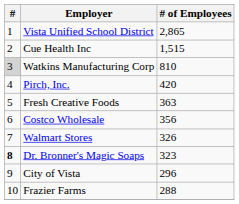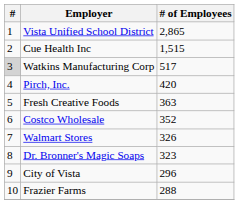Watkins Manufacturing Corp | # of Employees: 810 -> 517
Costco Wholesale | # of Employees: 356 -> 352
Dr. Bronner's Magic Soaps | #: bold -> normal
